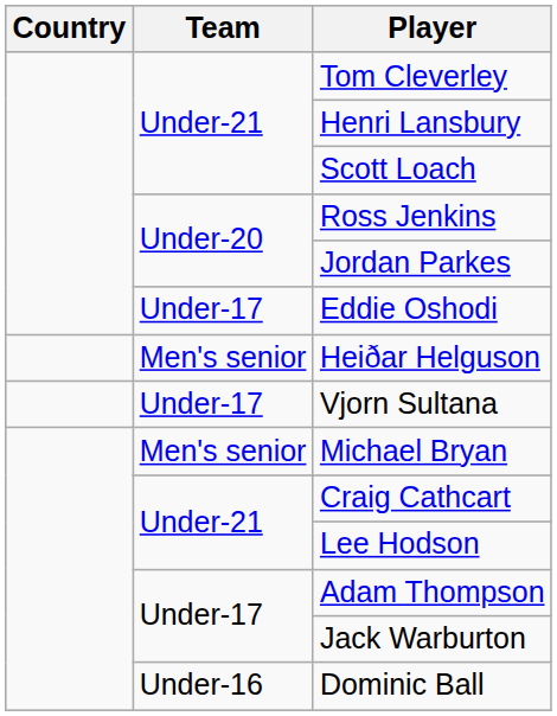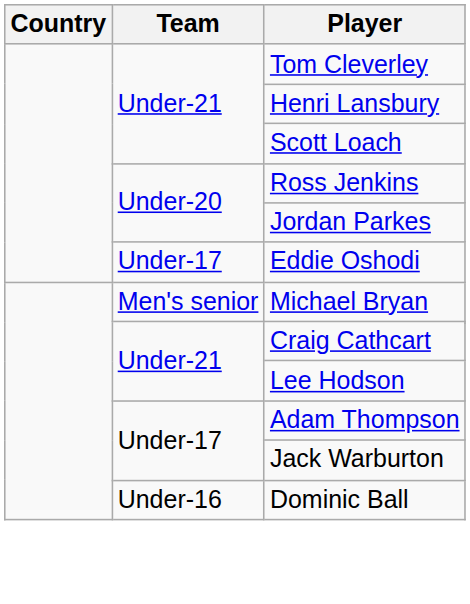- row: Men's senior | Heiðar Helguson
- row: Under-17 | Vjorn Sultana
